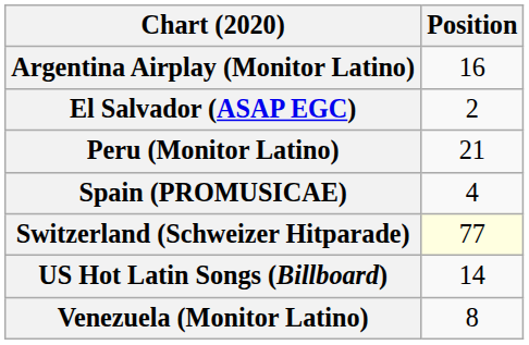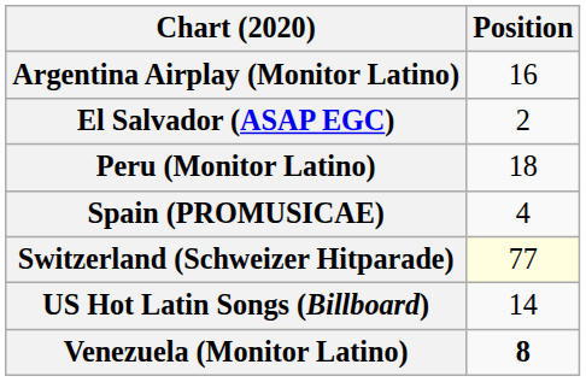Peru (Monitor Latino) | Position: 21 -> 18
Venezuela (Monitor Latino) | Position: normal -> bold
